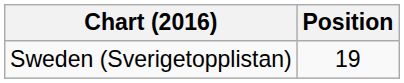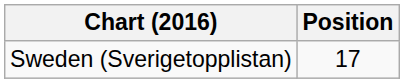Sweden (Sverigetopplistan) | Position: 19 -> 17
